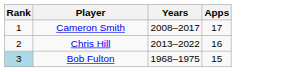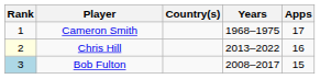+ column: Country(s)
Cameron Smith | Years: 2008–2017 -> 1968–1975
Chris Hill | Rank: no background -> lightyellow background
Bob Fulton | Years: 1968–1975 -> 2008–2017
